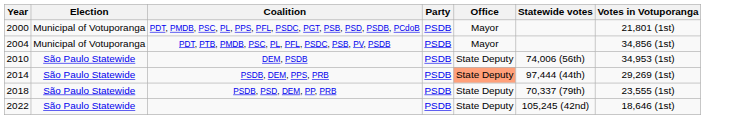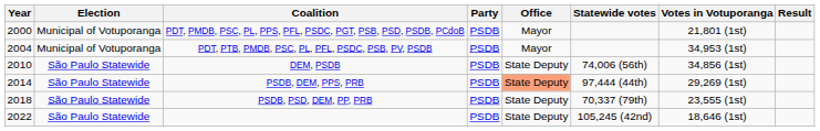+ column: Result
PDT, PTB, PMDB, PSC, PL, PFL, PSDC, PSB, PV, PSDB | Votes in Votuporanga: 34,856 (1st) -> 34,953 (1st)
DEM, PSDB | Votes in Votuporanga: 34,953 (1st) -> 34,856 (1st)
